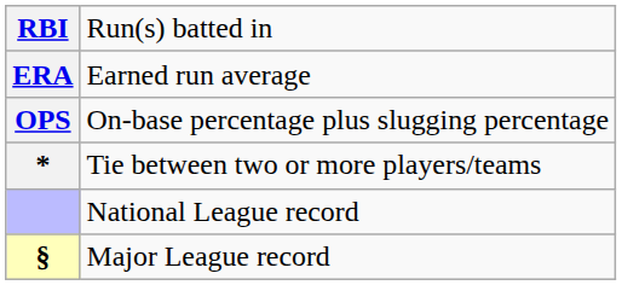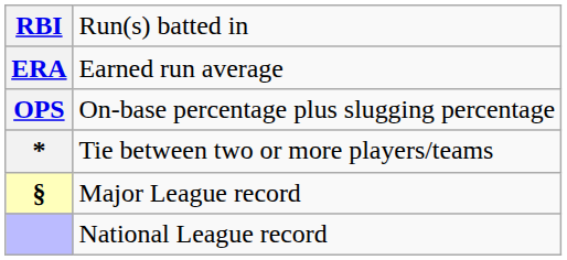rows swapped: National League record <-> Major League record
